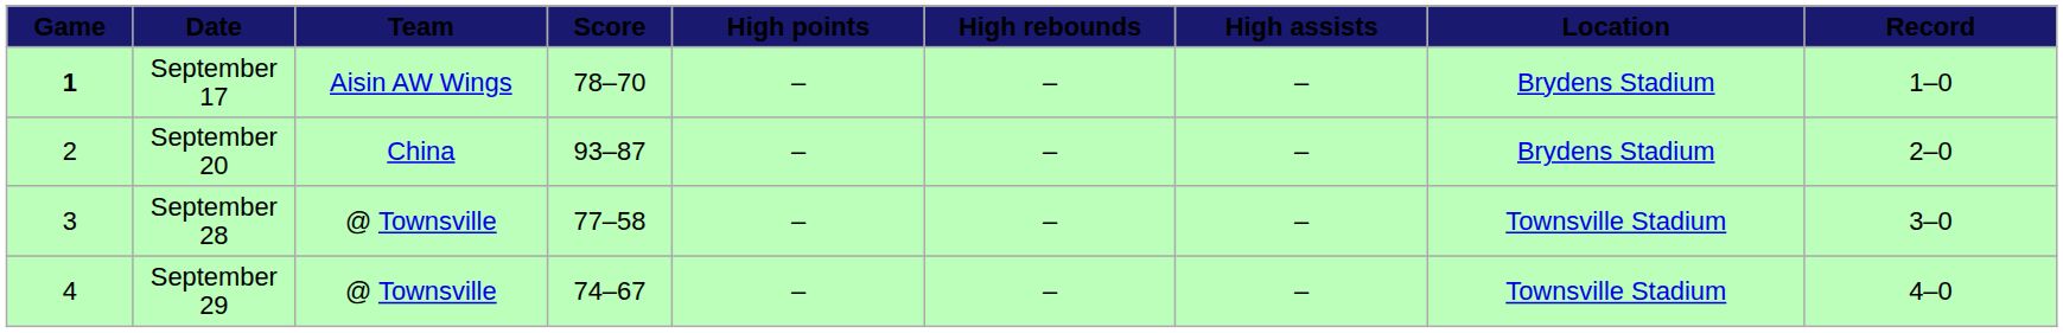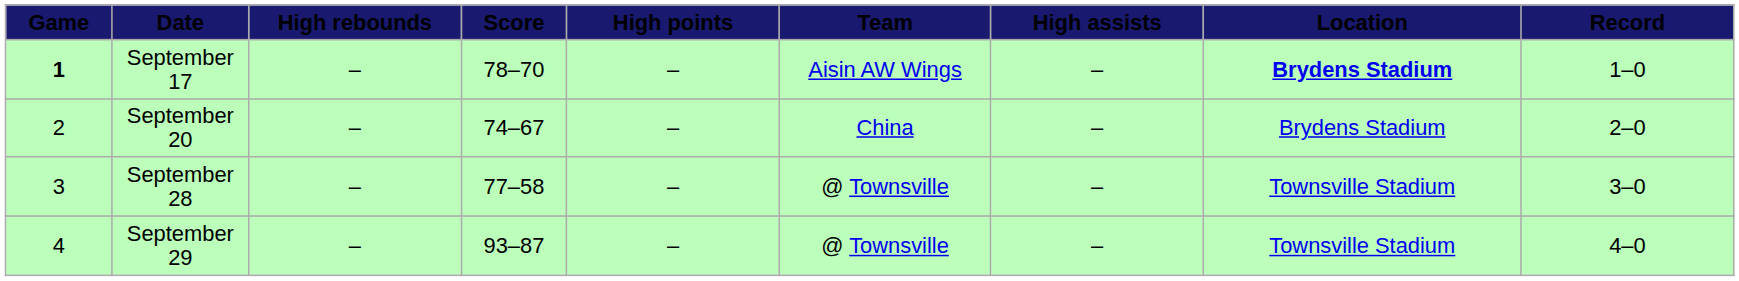columns swapped: Team <-> High rebounds
September 17 | Location: normal -> bold
September 20 | Score: 93–87 -> 74–67
September 29 | Score: 74–67 -> 93–87
